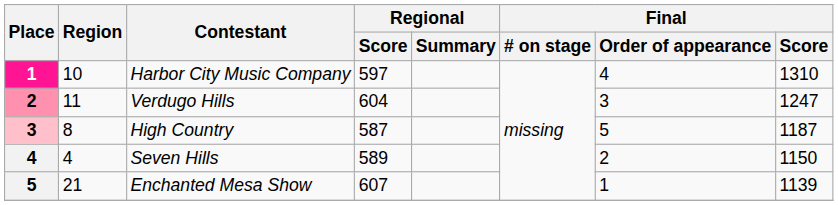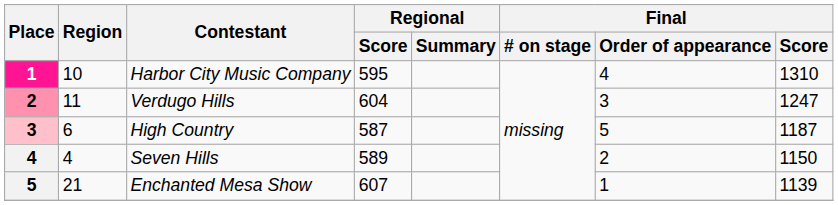Harbor City Music Company | Regional / Score: 597 -> 595
High Country | Region: 8 -> 6
